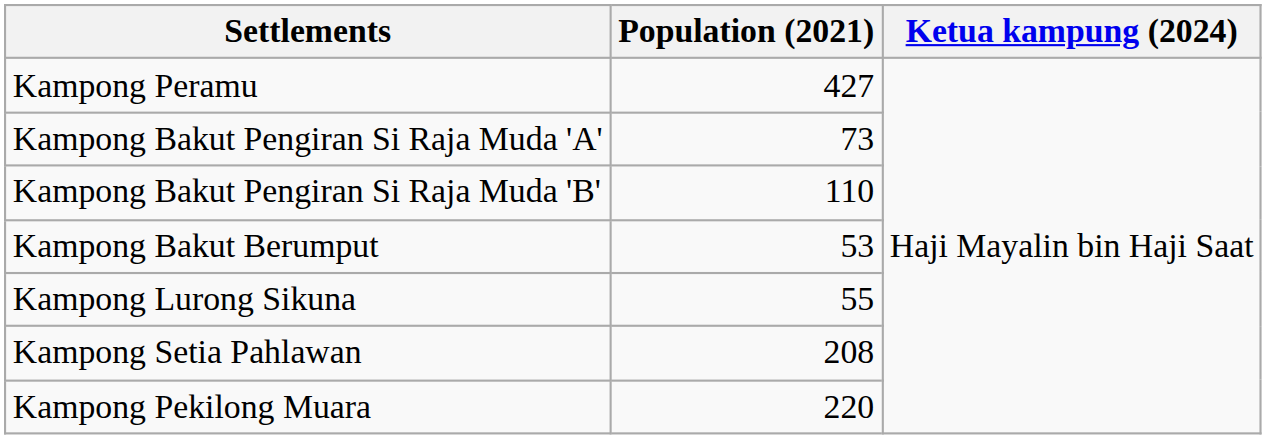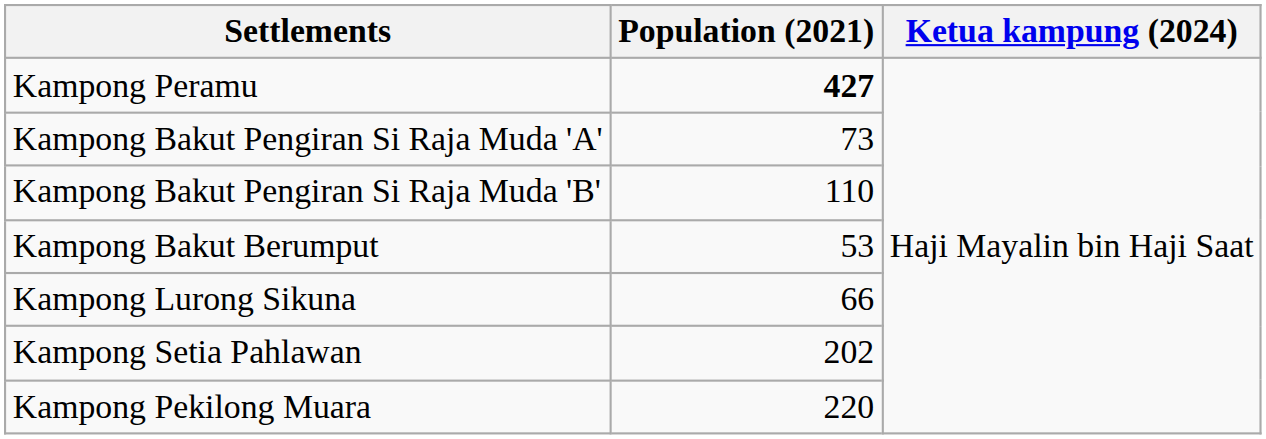Kampong Peramu | Population (2021): normal -> bold
Kampong Lurong Sikuna | Population (2021): 55 -> 66
Kampong Setia Pahlawan | Population (2021): 208 -> 202
